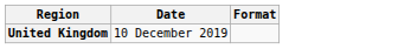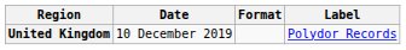+ column: Label | Polydor Records
